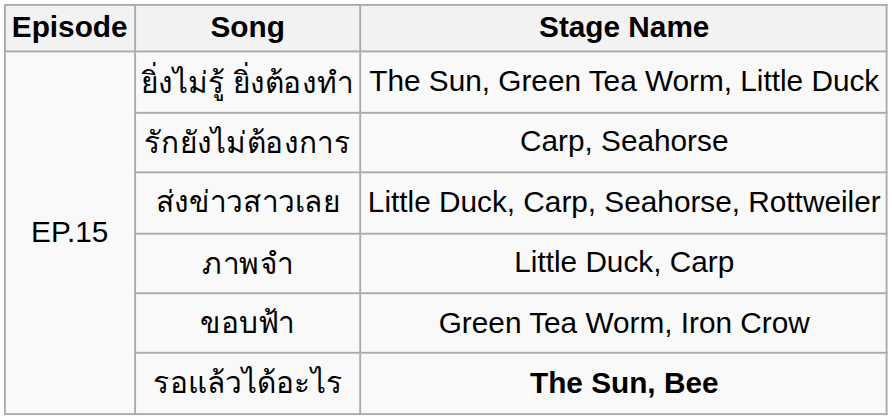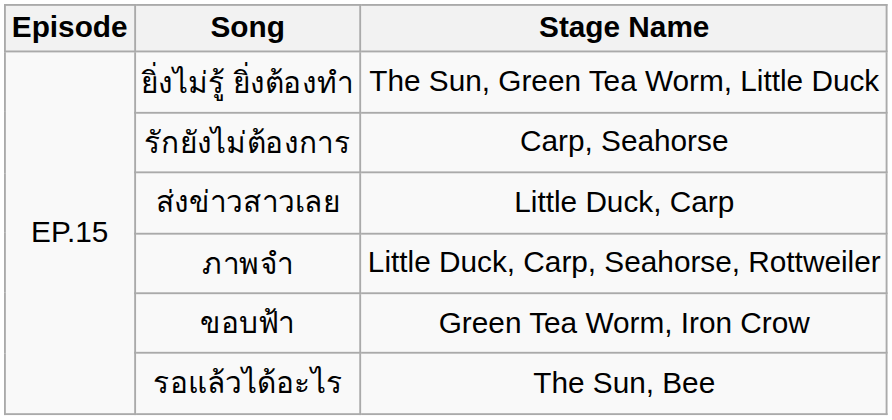ส่งข่าวสาวเลย | Stage Name: Little Duck, Carp, Seahorse, Rottweiler -> Little Duck, Carp
ภาพจำ | Stage Name: Little Duck, Carp -> Little Duck, Carp, Seahorse, Rottweiler
รอแล้วได้อะไร | Stage Name: bold -> normal
